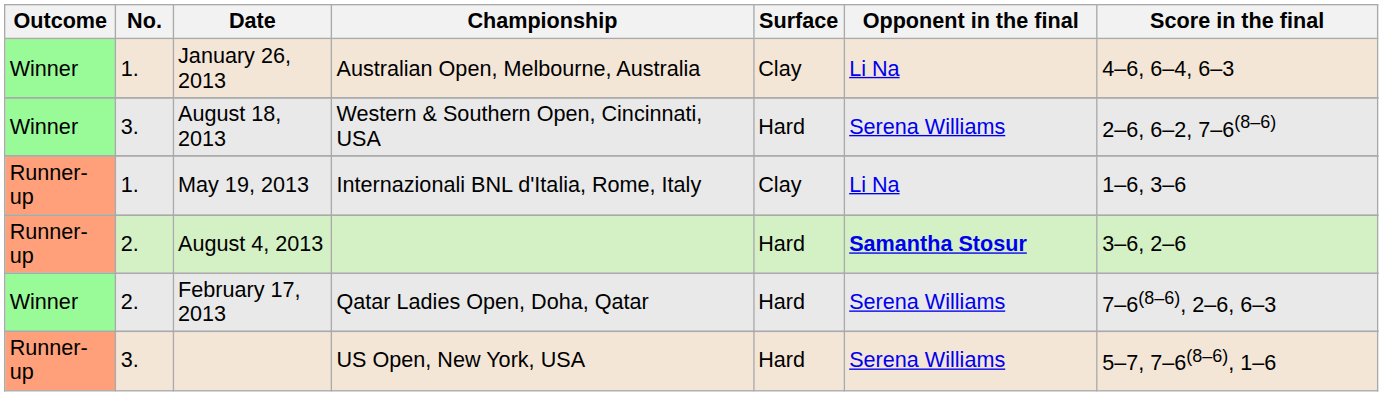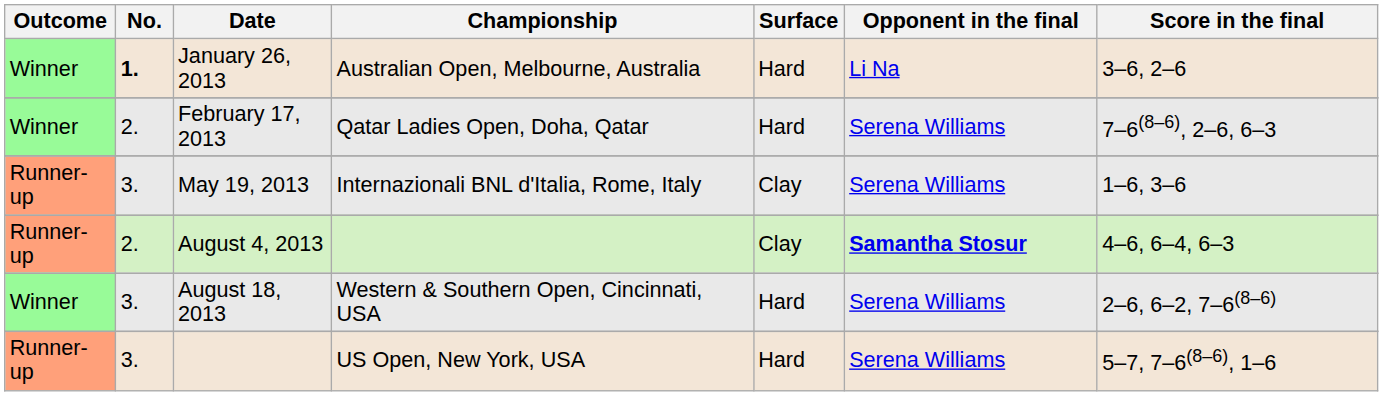January 26, 2013 | No.: normal -> bold
January 26, 2013 | Surface: Clay -> Hard
January 26, 2013 | Score in the final: 4–6, 6–4, 6–3 -> 3–6, 2–6
rows swapped: February 17, 2013 <-> August 18, 2013
May 19, 2013 | No.: 1. -> 3.
May 19, 2013 | Opponent in the final: Li Na -> Serena Williams
August 4, 2013 | Surface: Hard -> Clay
August 4, 2013 | Score in the final: 3–6, 2–6 -> 4–6, 6–4, 6–3
